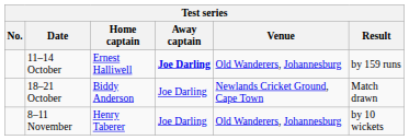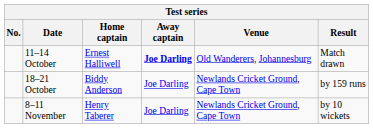11–14 October | Result: by 159 runs -> Match drawn
18–21 October | Result: Match drawn -> by 159 runs
8–11 November | Venue: Old Wanderers, Johannesburg -> Newlands Cricket Ground, Cape Town
